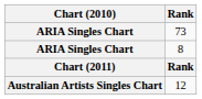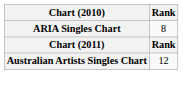- row: ARIA Singles Chart | 73
